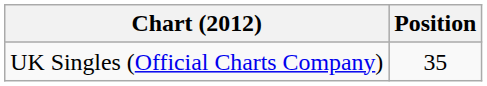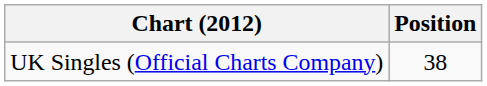UK Singles (Official Charts Company) | Position: 35 -> 38
